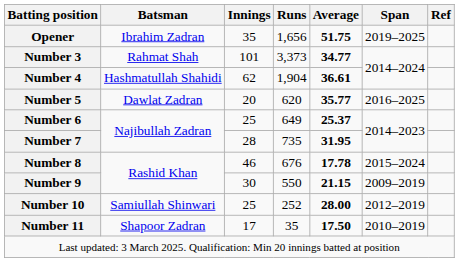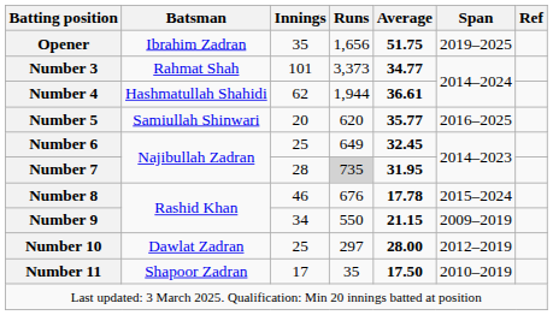Number 4 | Runs: 1,904 -> 1,944
Number 5 | Batsman: Dawlat Zadran -> Samiullah Shinwari
Number 6 | Average: 25.37 -> 32.45
Number 7 | Runs: no background -> lightgrey background
Number 9 | Innings: 30 -> 34
Number 10 | Batsman: Samiullah Shinwari -> Dawlat Zadran
Number 10 | Runs: 252 -> 297
